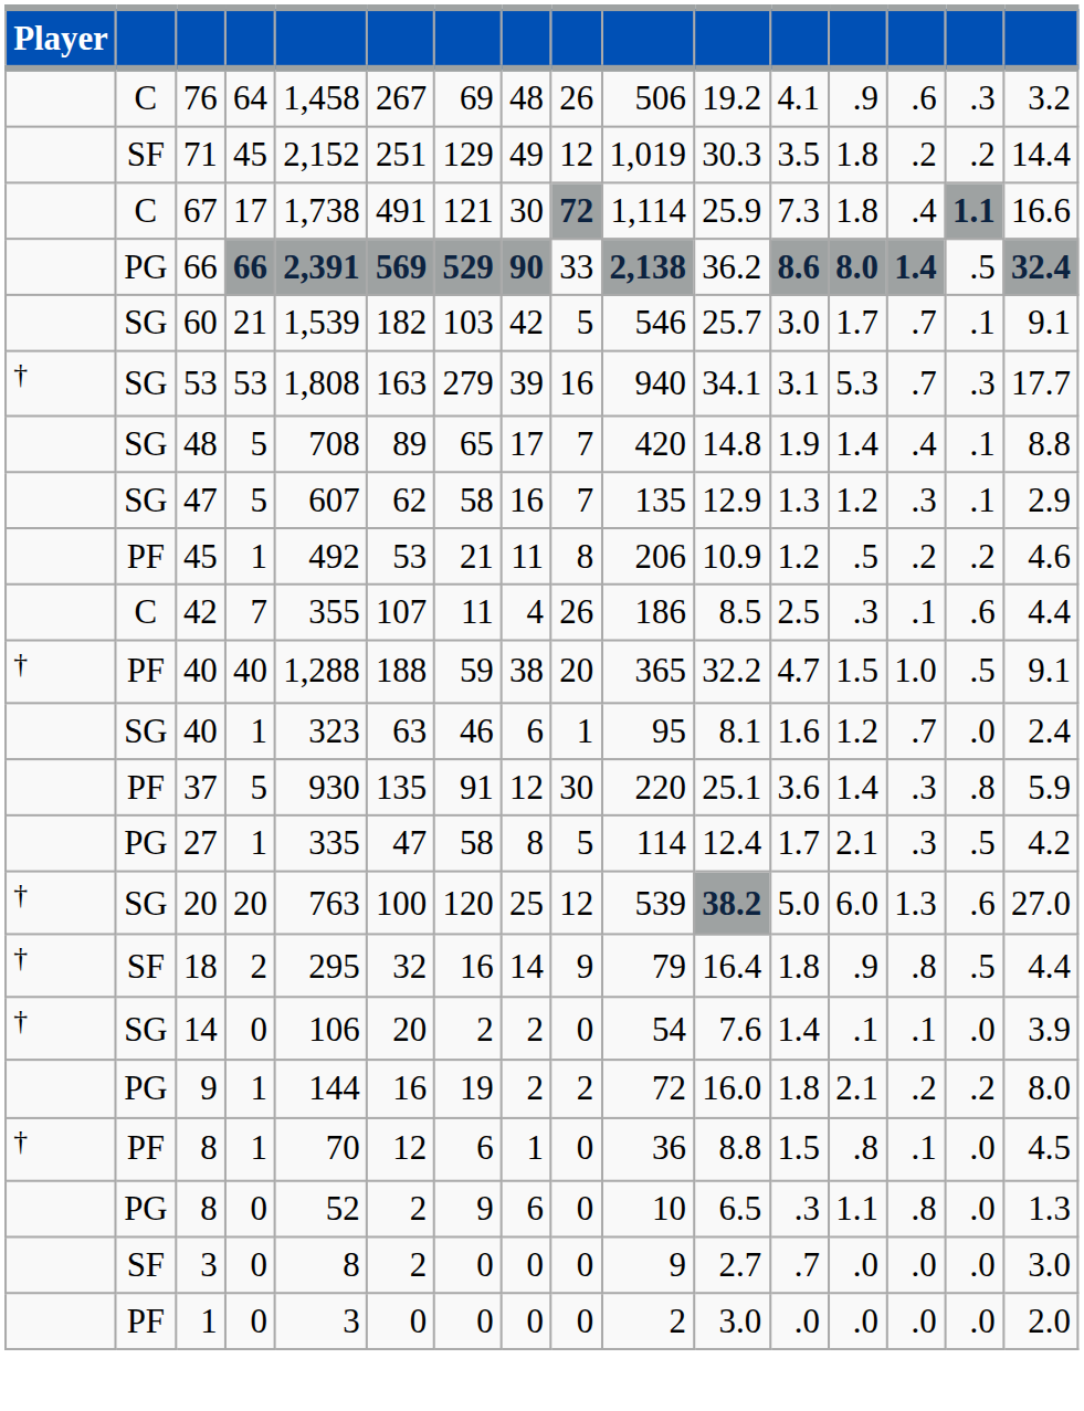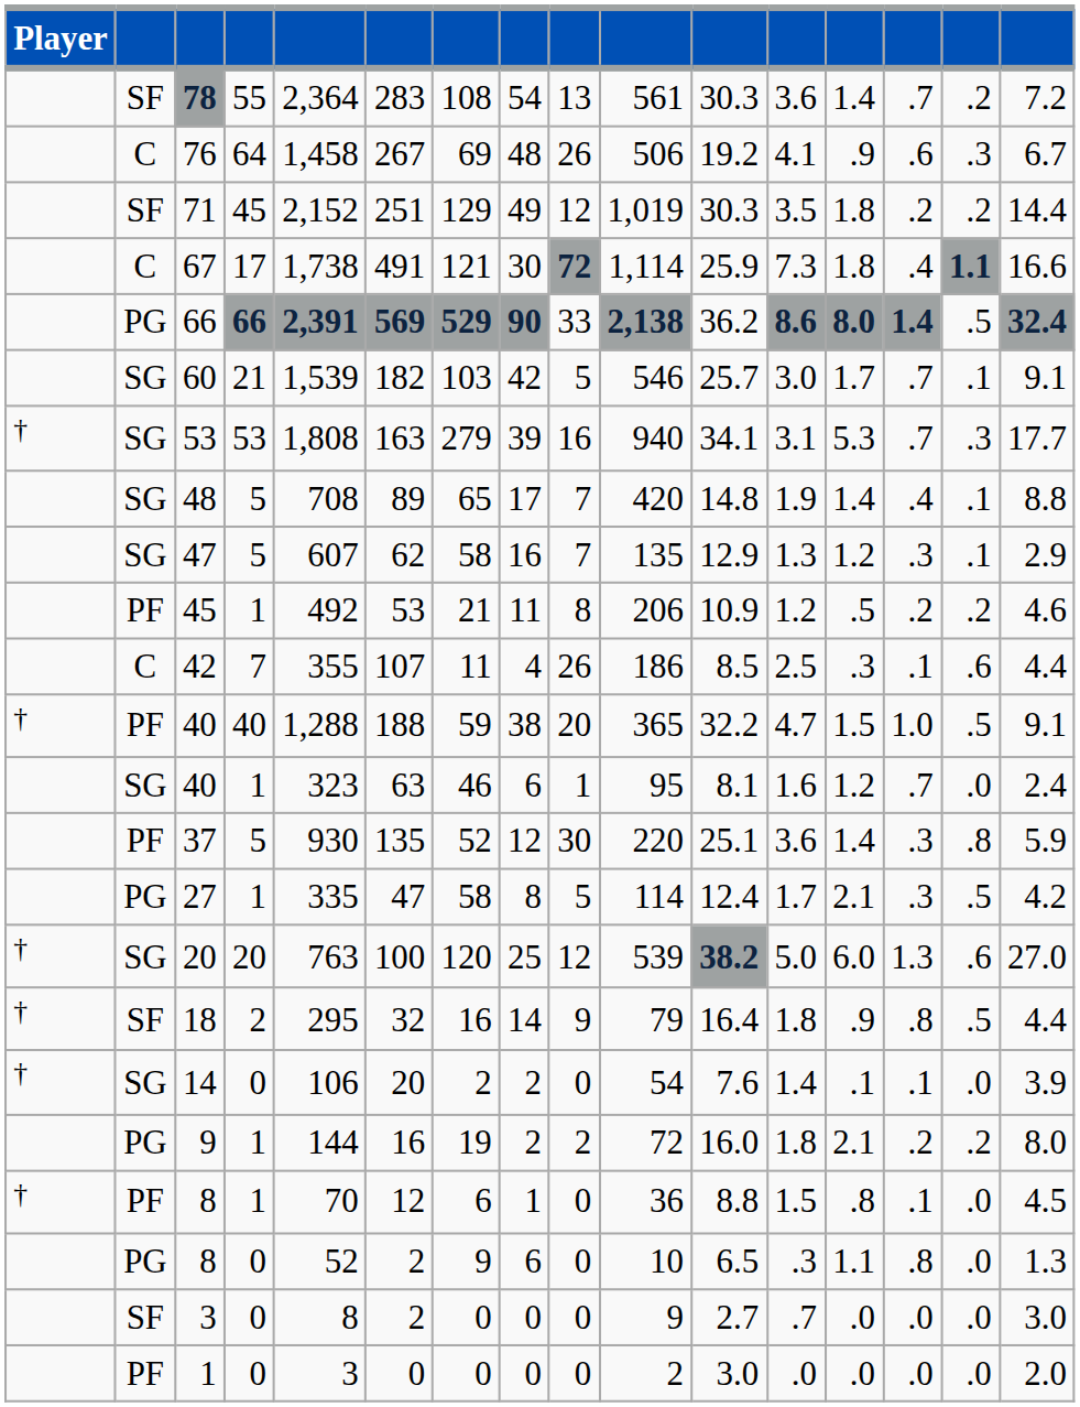+ row: SF | 78 | 55 | 2,364 | 283 | 108 | 54 | 13 | 561 | 30.3 | 3.6 | 1.4 | .7 | .2 | 7.2
76 | column 16: 3.2 -> 6.7
37 | column 7: 91 -> 52
